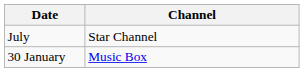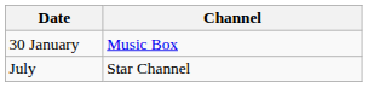rows swapped: 30 January <-> July
